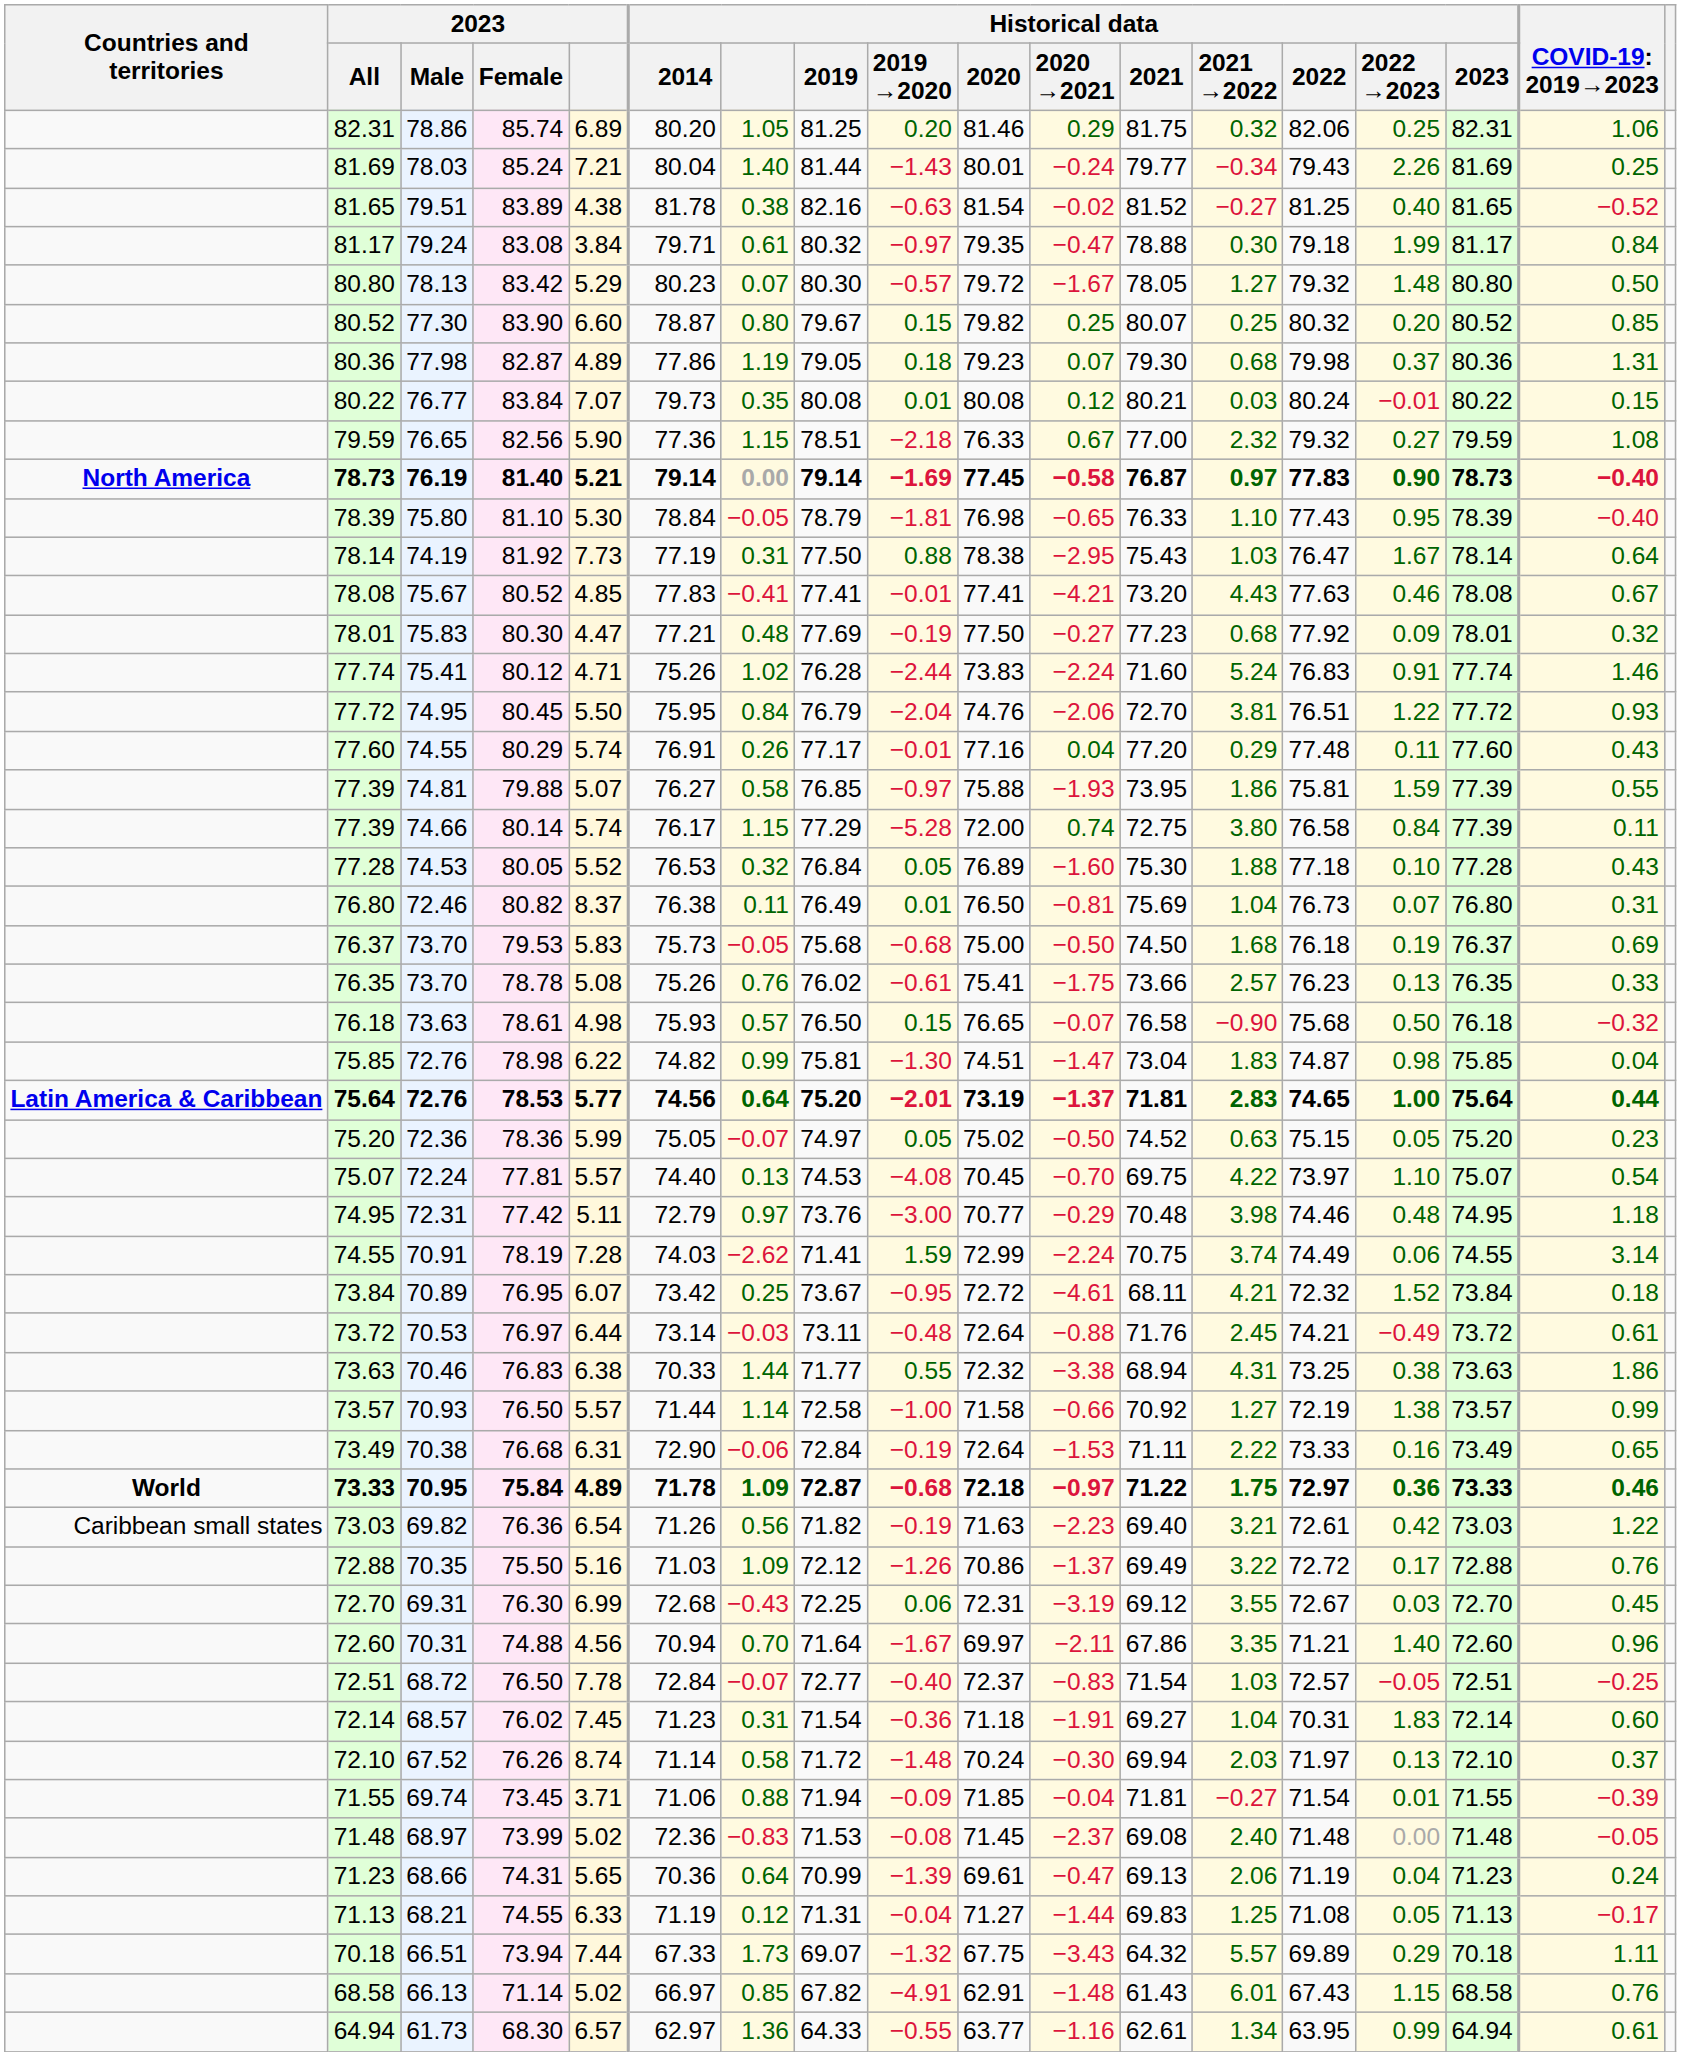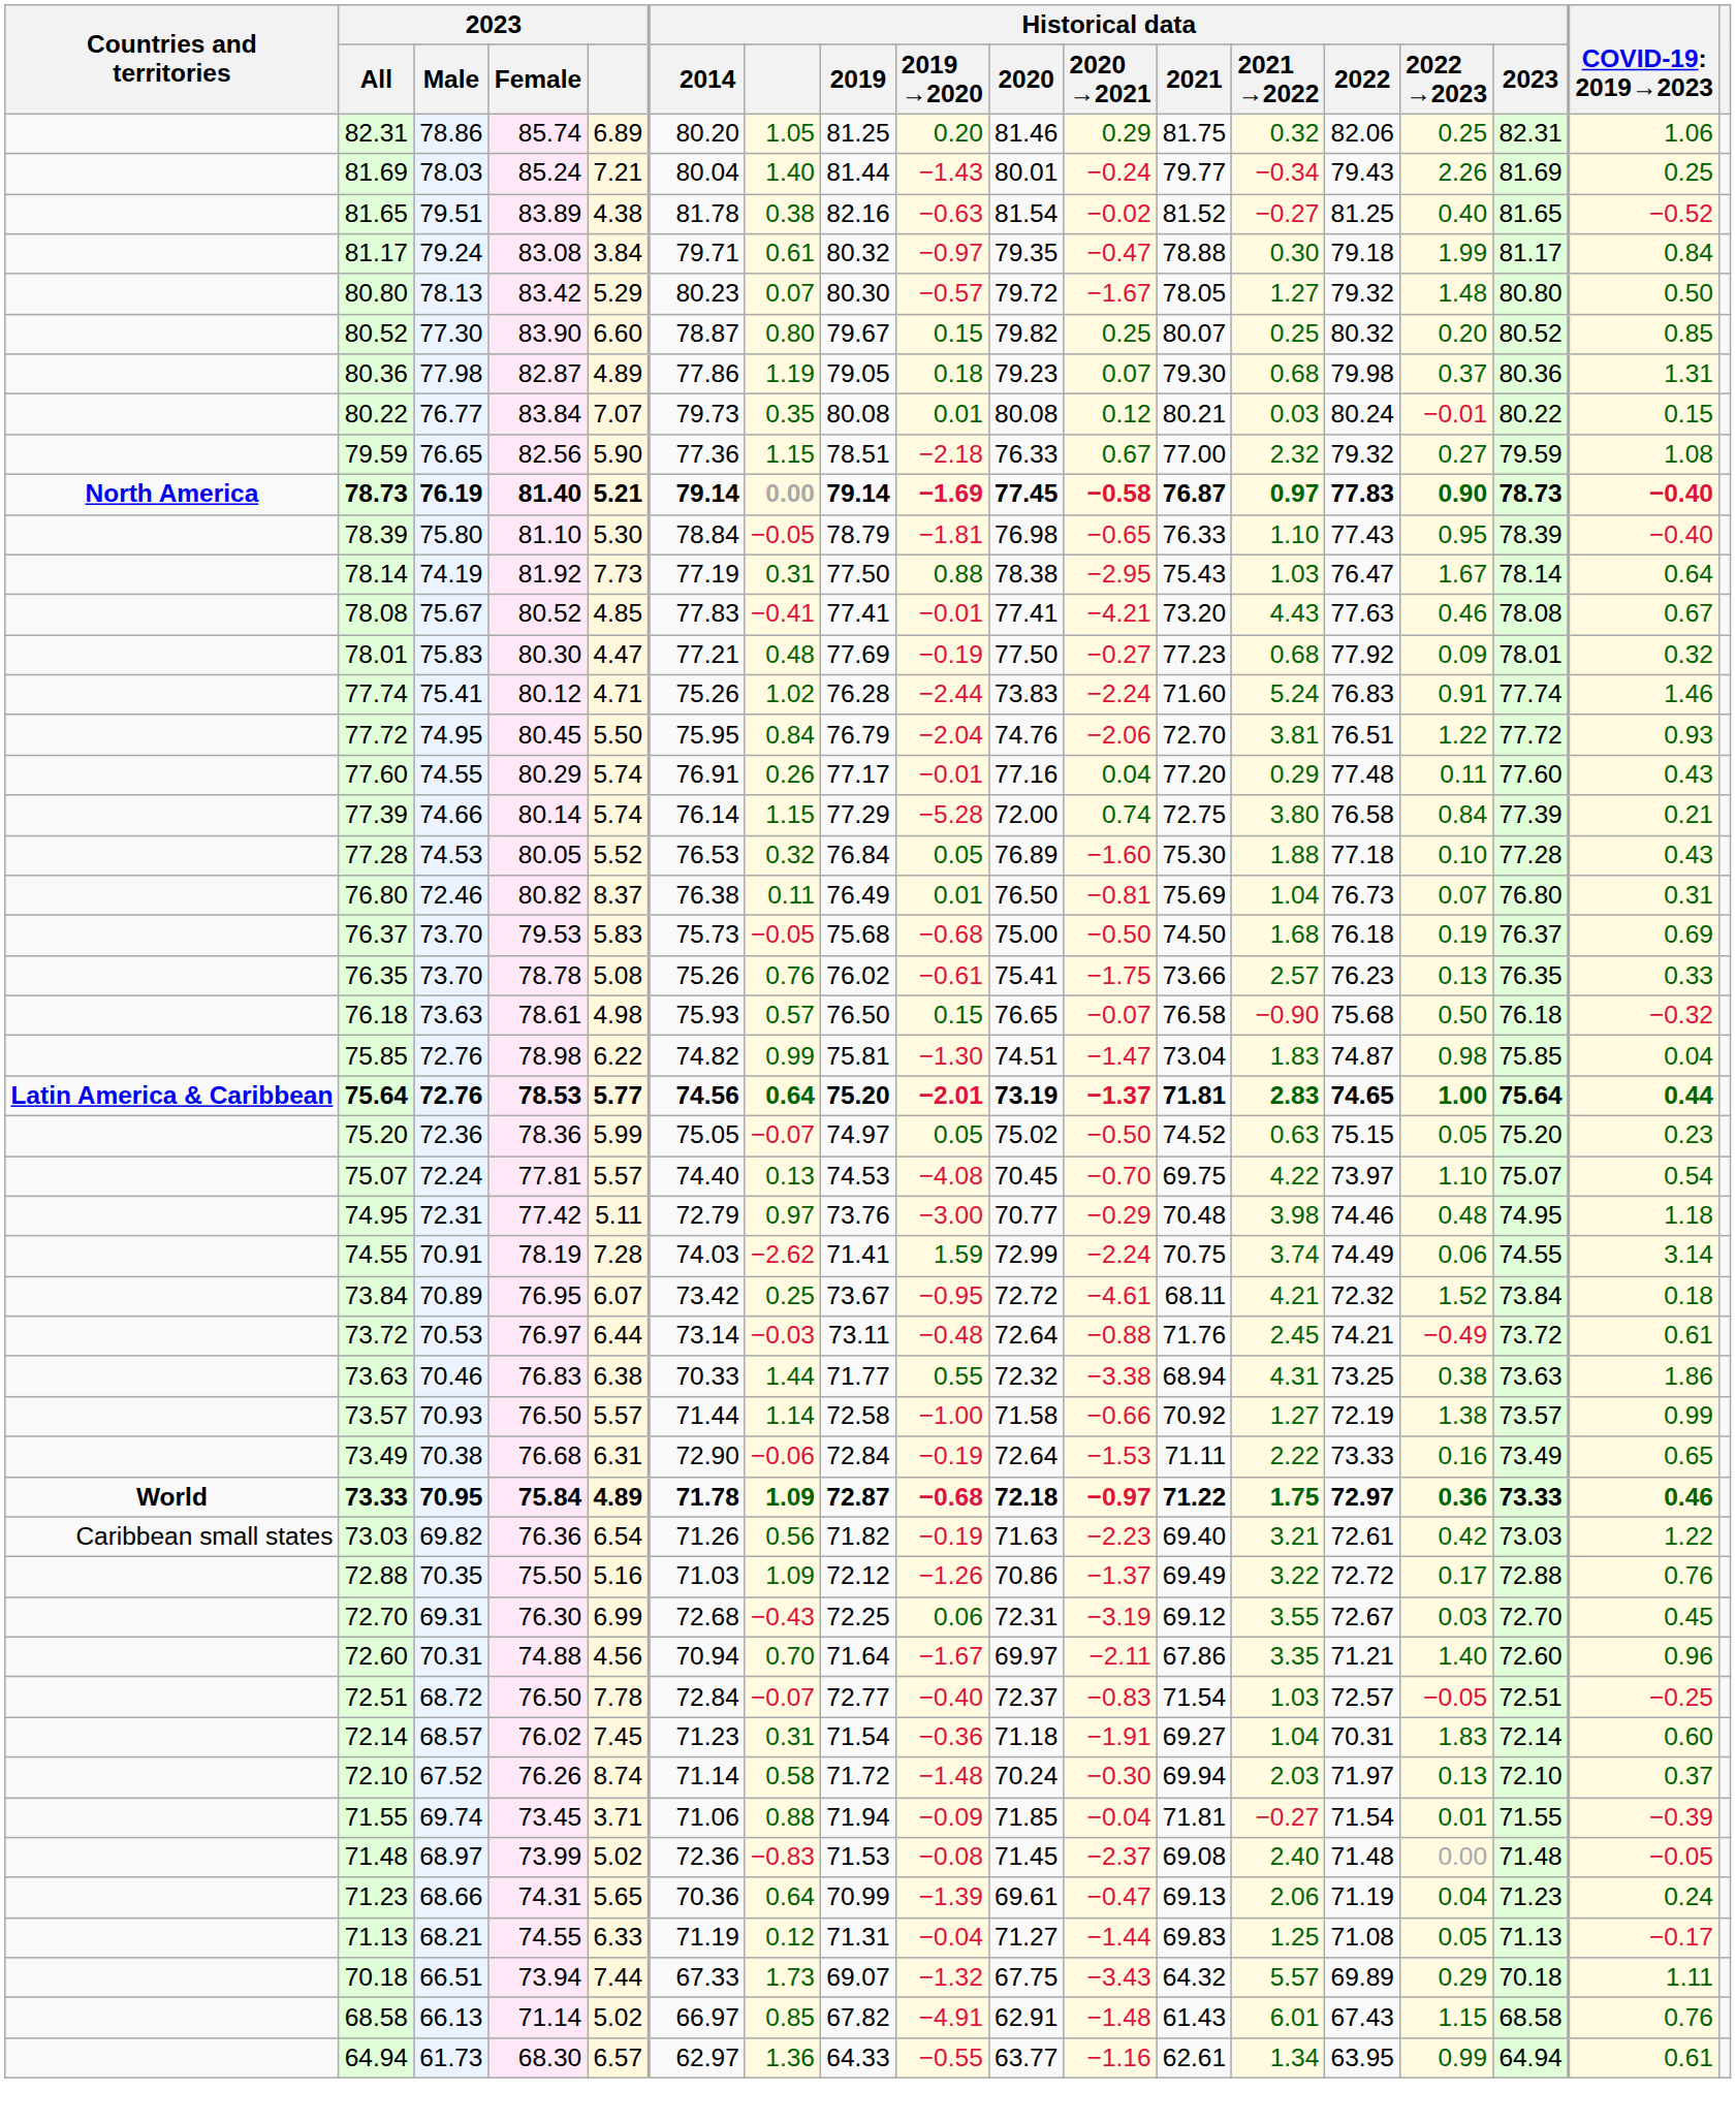- row: 77.39 | 74.81 | 79.88 | 5.07 | 76.27 | 0.58 | 76.85 | −0.97 | 75.88 | −1.93 | 73.95 | 1.86 | 75.81 | 1.59 | 77.39 | 0.55
77.39 / 80.14 | Historical data / 2014: 76.17 -> 76.14
77.39 / 80.14 | column 17: 0.11 -> 0.21
